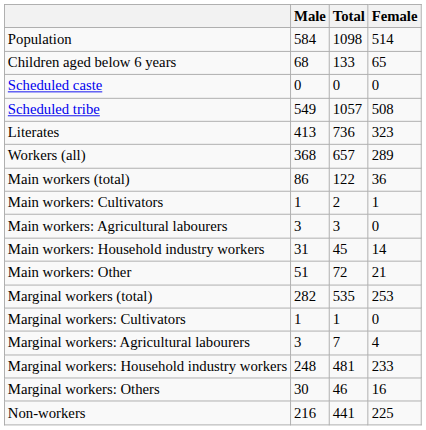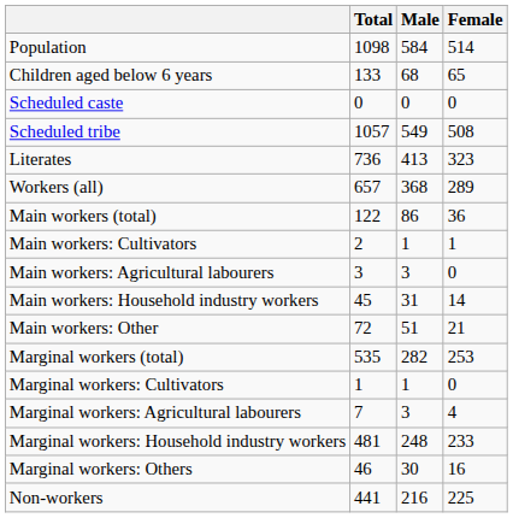columns swapped: Total <-> Male
